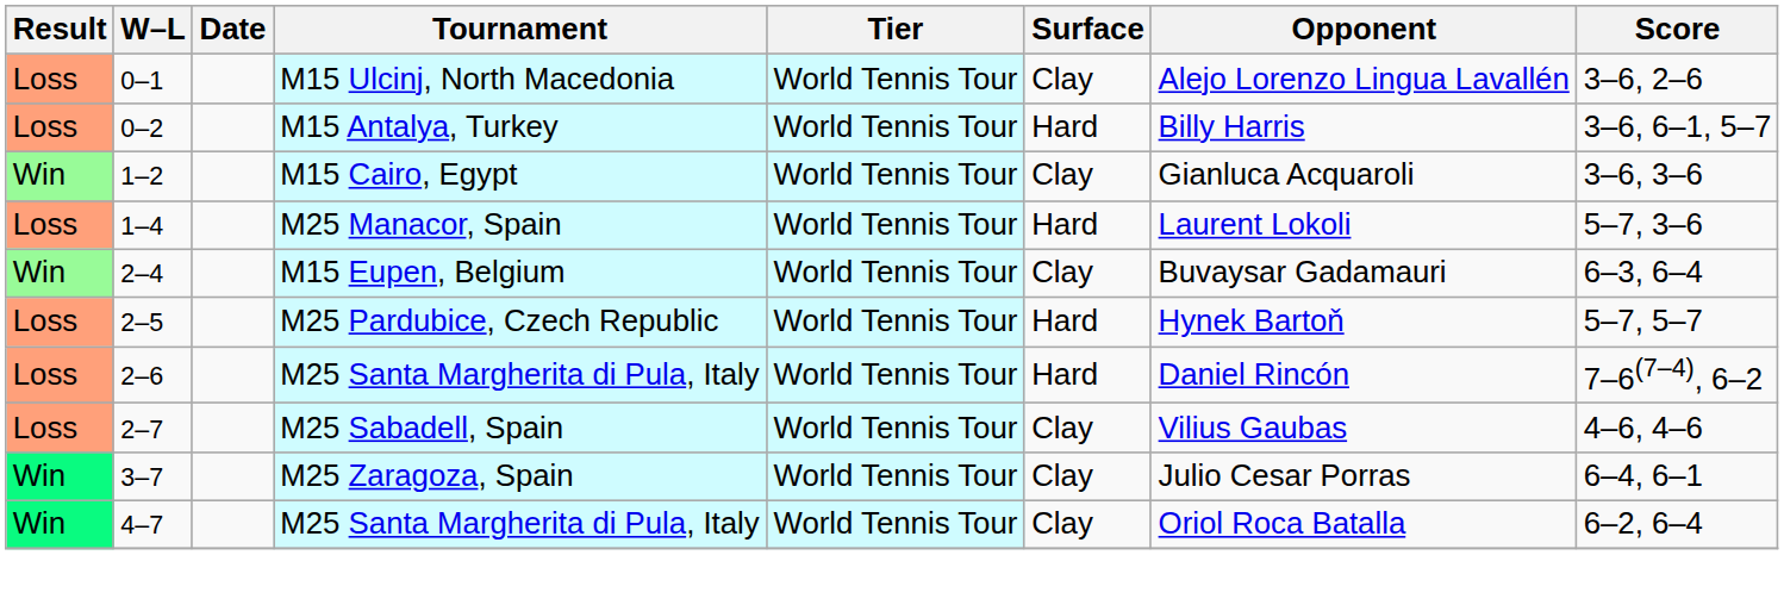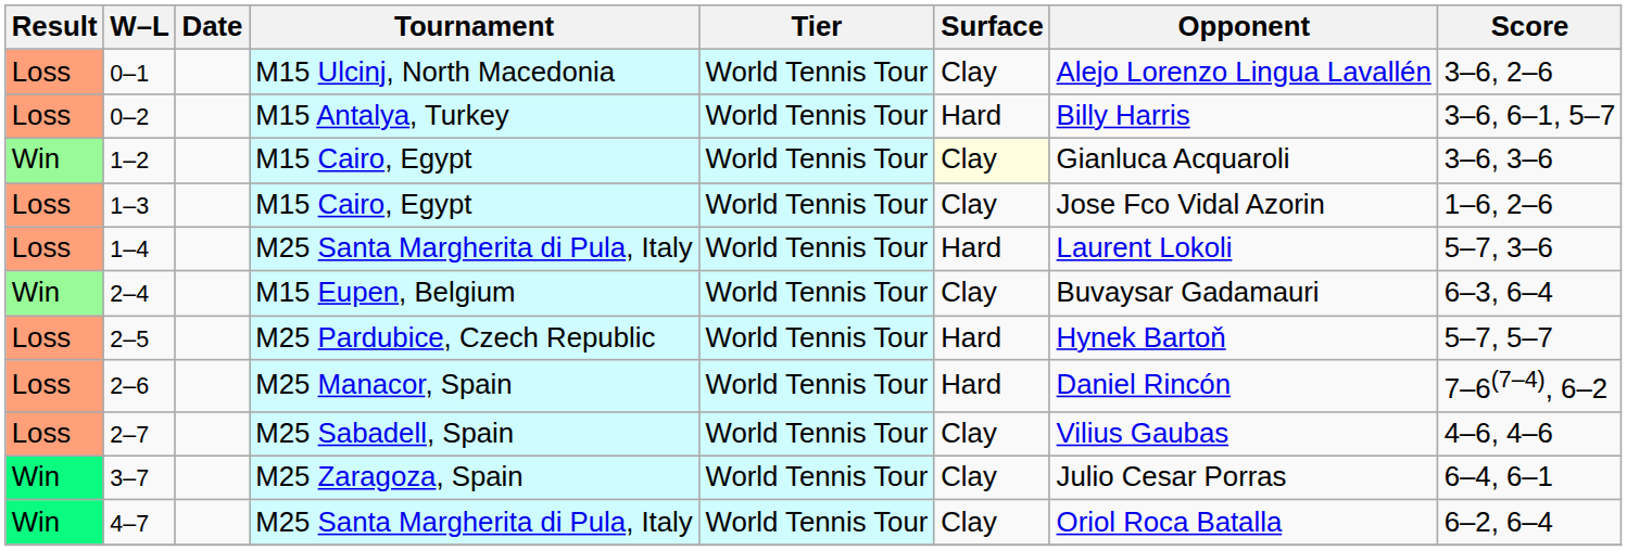1–2 | Surface: no background -> lightyellow background
+ row: Loss | 1–3 | M15 Cairo, Egypt | World Tennis Tour | Clay | Jose Fco Vidal Azorin | 1–6, 2–6
1–4 | Tournament: M25 Manacor, Spain -> M25 Santa Margherita di Pula, Italy
2–6 | Tournament: M25 Santa Margherita di Pula, Italy -> M25 Manacor, Spain
